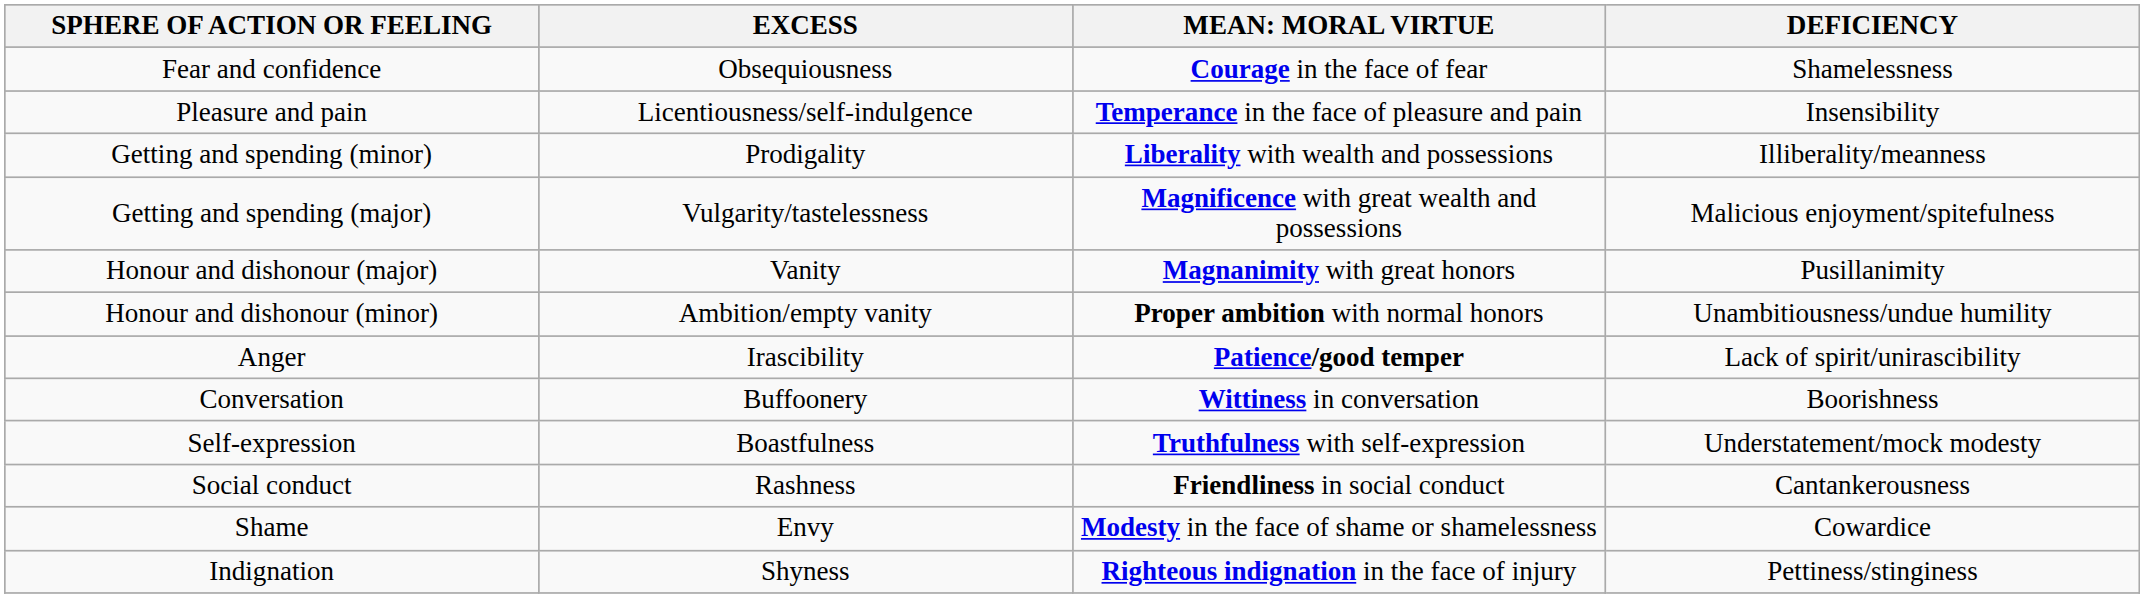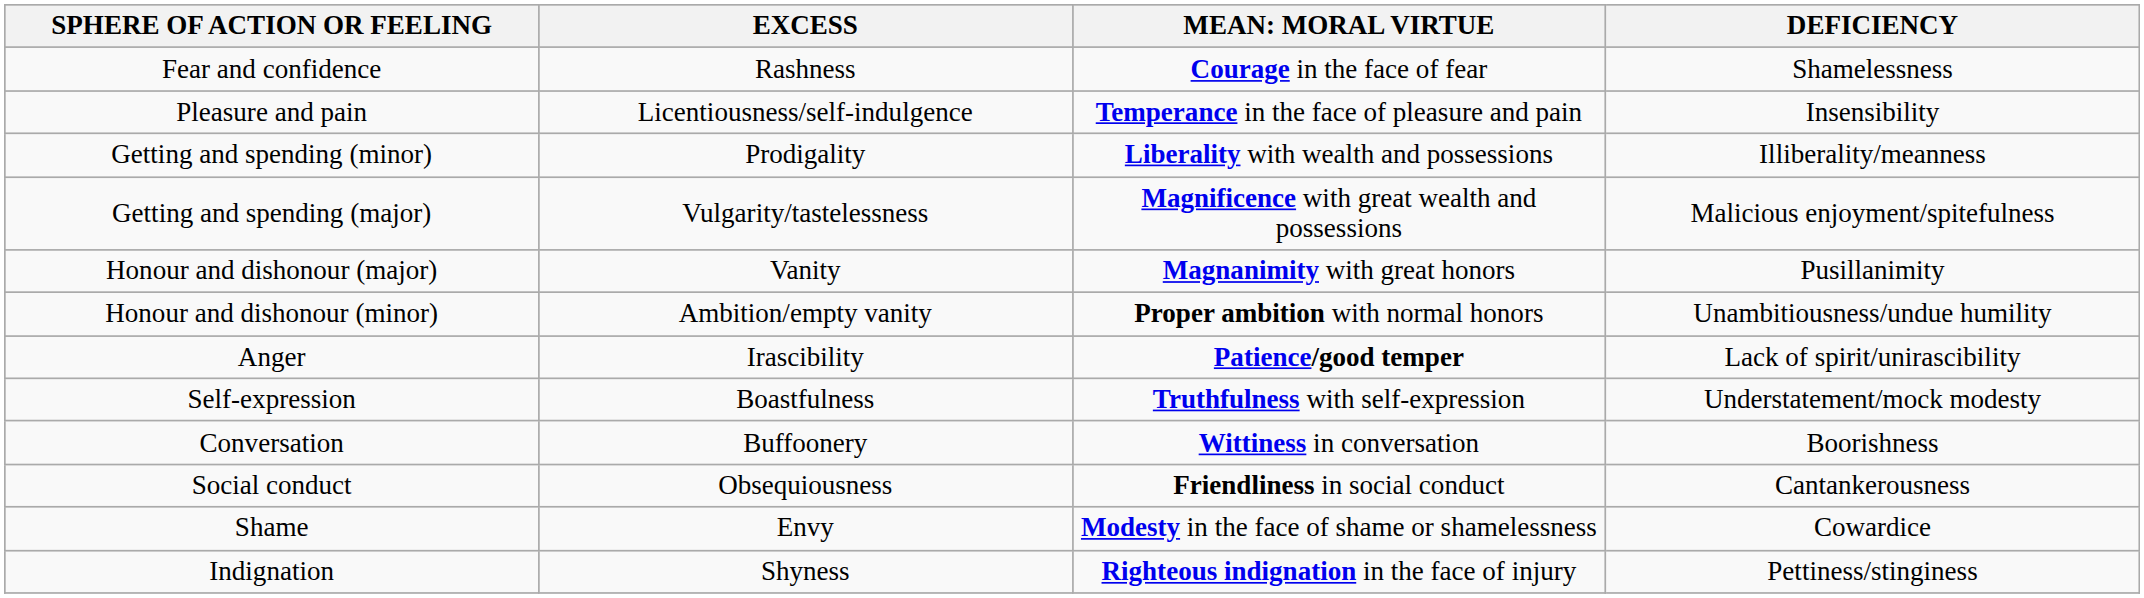Fear and confidence | EXCESS: Obsequiousness -> Rashness
rows swapped: Self-expression <-> Conversation
Social conduct | EXCESS: Rashness -> Obsequiousness
